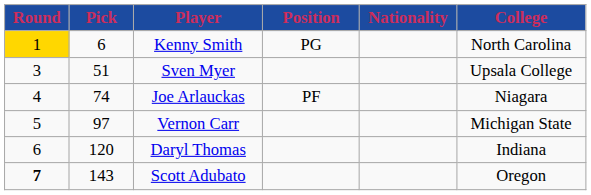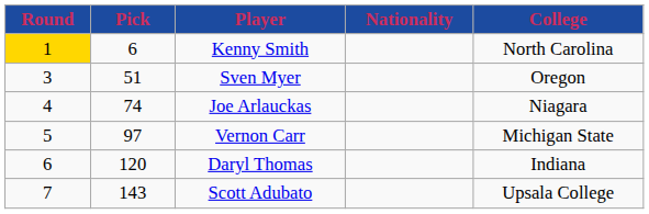- column: Position | PG | PF
Sven Myer | College: Upsala College -> Oregon
Scott Adubato | Round: bold -> normal
Scott Adubato | College: Oregon -> Upsala College
